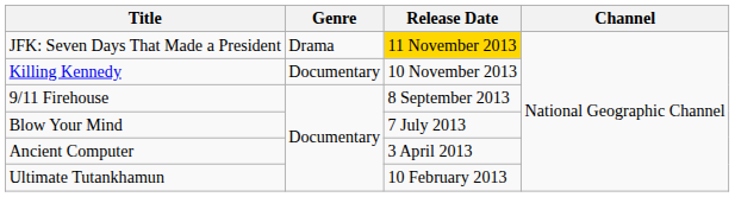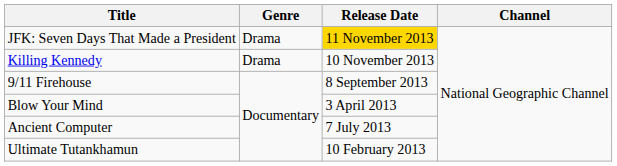Killing Kennedy | Genre: Documentary -> Drama
Blow Your Mind | Release Date: 7 July 2013 -> 3 April 2013
Ancient Computer | Release Date: 3 April 2013 -> 7 July 2013
